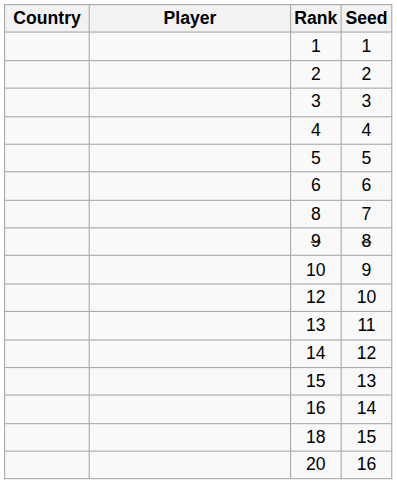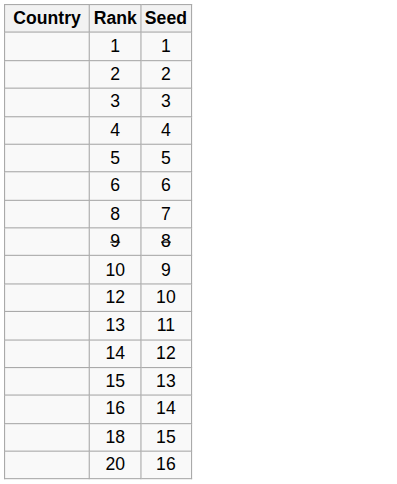- column: Player
